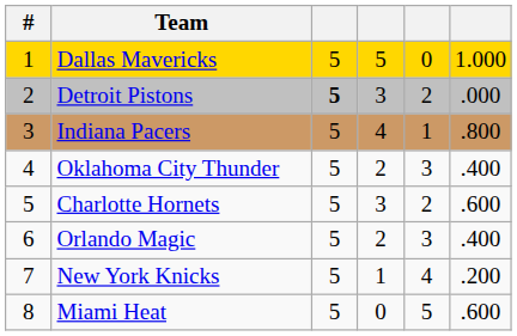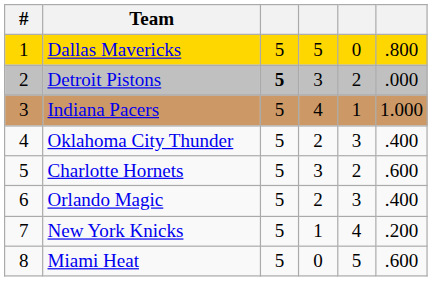Dallas Mavericks | column 6: 1.000 -> .800
Indiana Pacers | column 6: .800 -> 1.000
